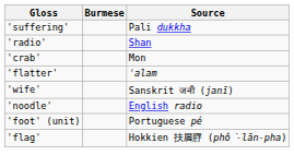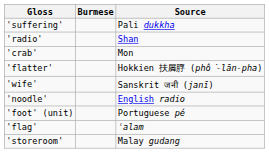'flatter' | Source: ʿalam -> Hokkien 扶𡳞脬 (phô͘-lān-pha)
'flag' | Source: Hokkien 扶𡳞脬 (phô͘-lān-pha) -> ʿalam
+ row: 'storeroom' | Malay gudang
